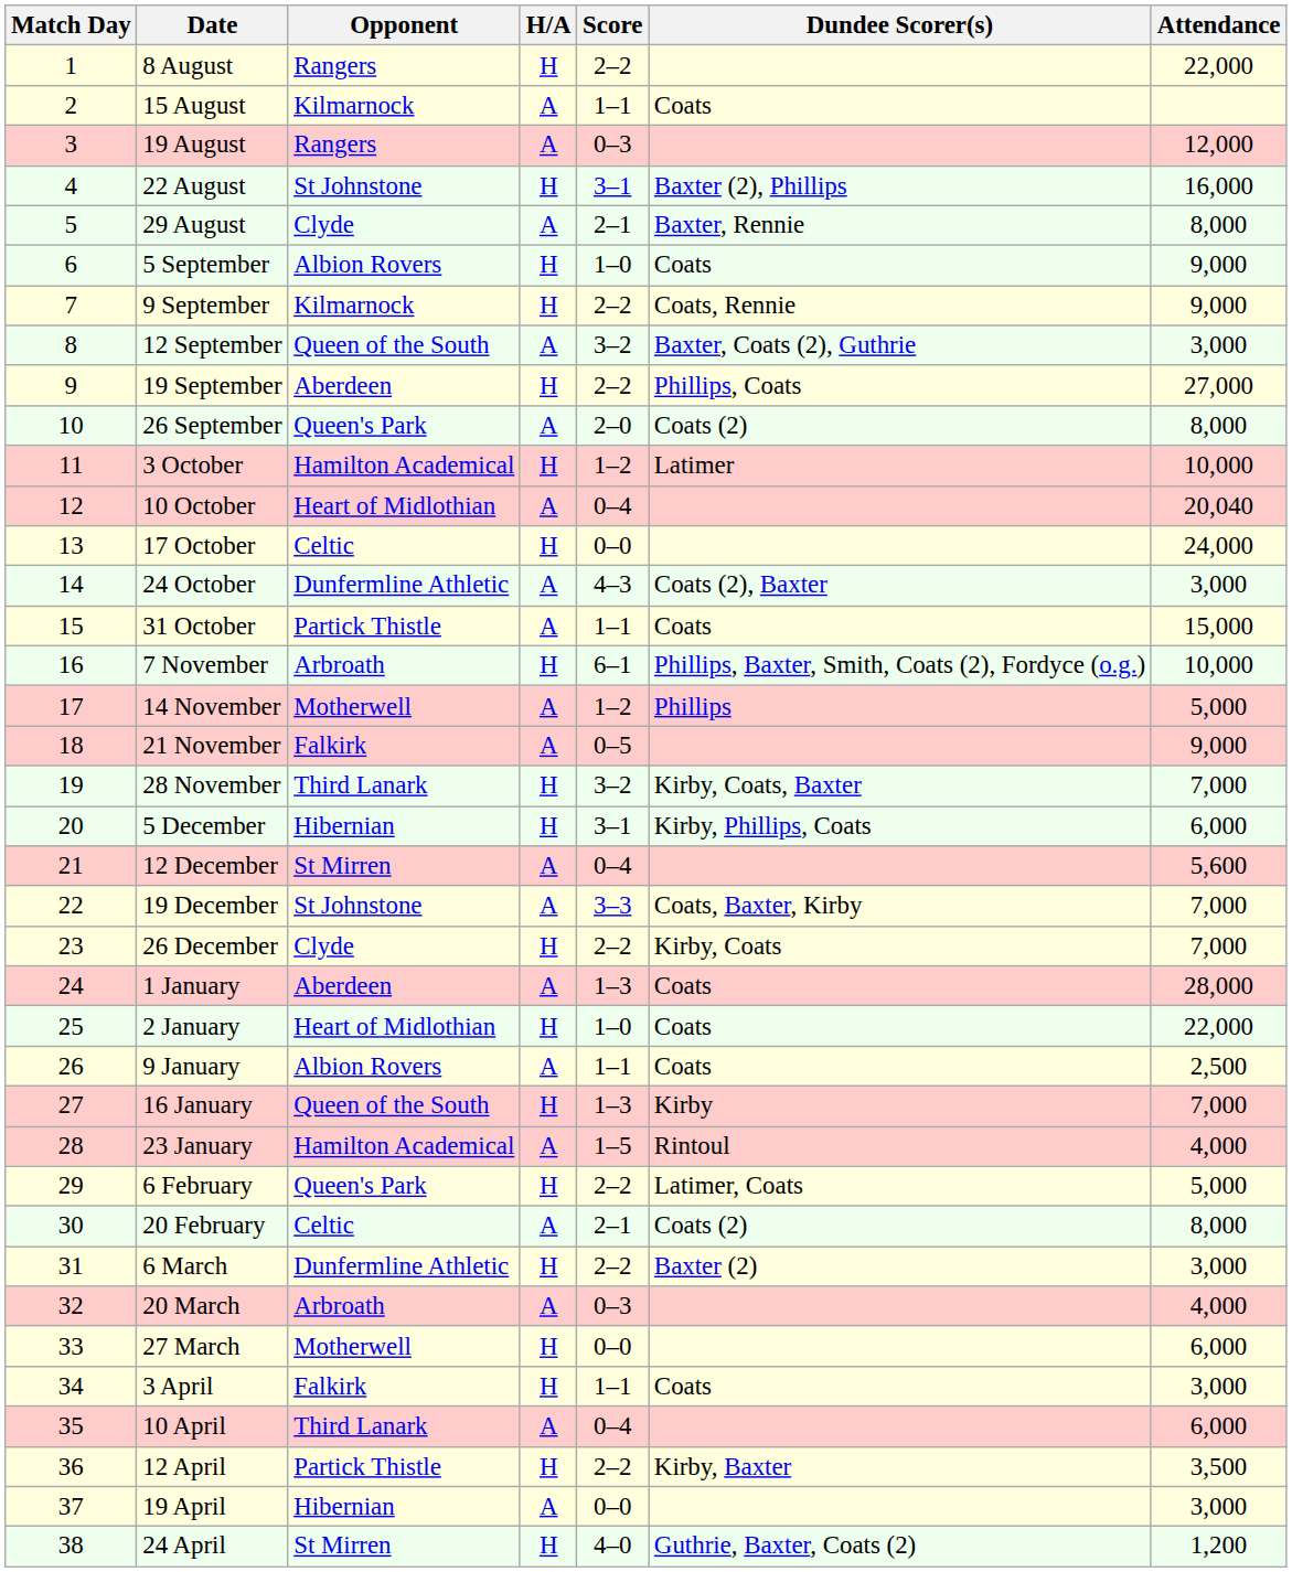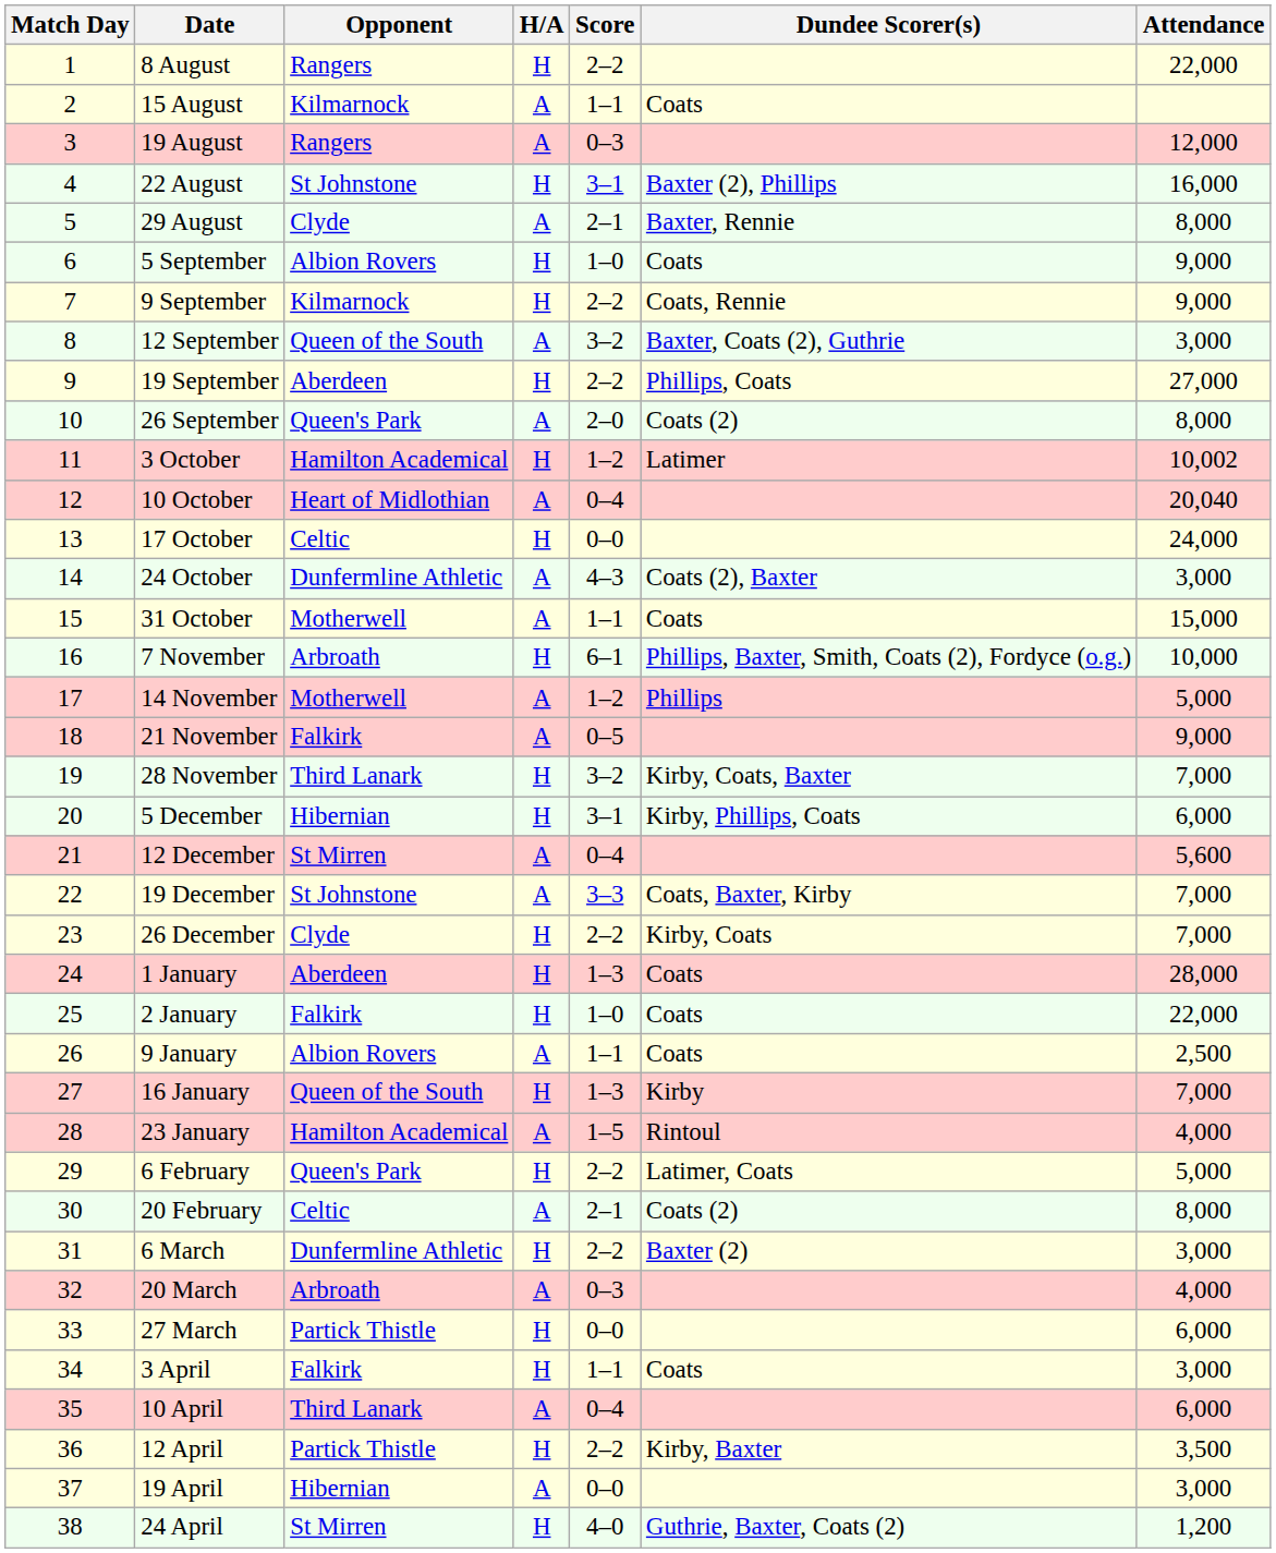3 October | Attendance: 10,000 -> 10,002
31 October | Opponent: Partick Thistle -> Motherwell
1 January | H/A: A -> H
2 January | Opponent: Heart of Midlothian -> Falkirk
27 March | Opponent: Motherwell -> Partick Thistle
